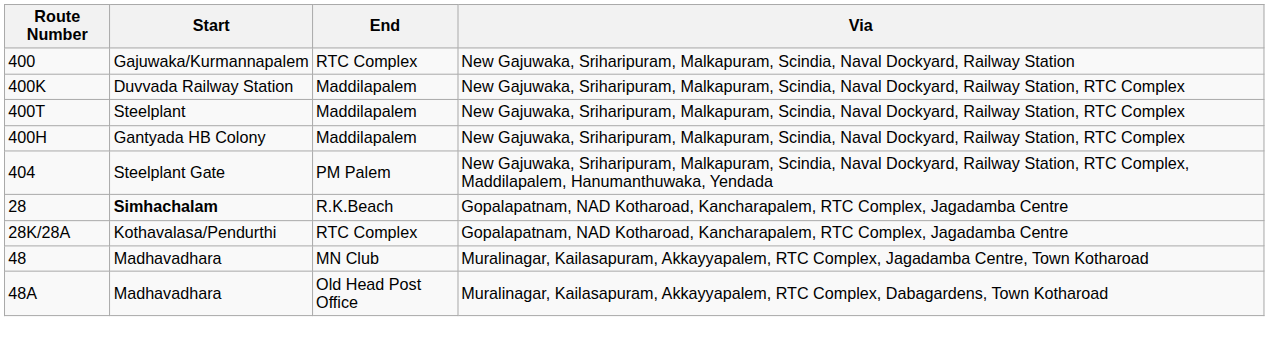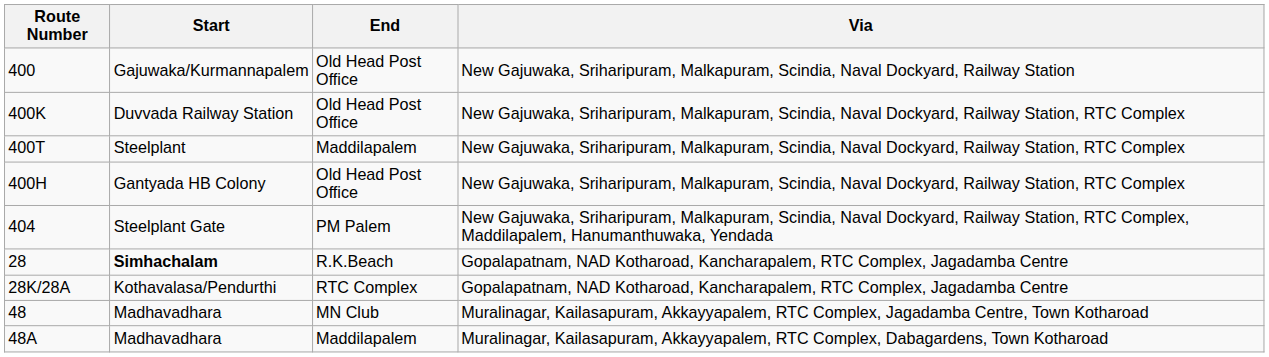400 | End: RTC Complex -> Old Head Post Office
400K | End: Maddilapalem -> Old Head Post Office
400H | End: Maddilapalem -> Old Head Post Office
48A | End: Old Head Post Office -> Maddilapalem
